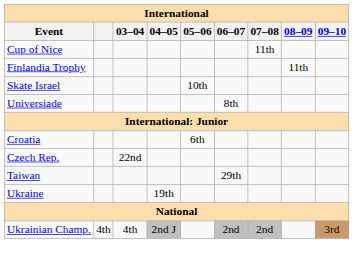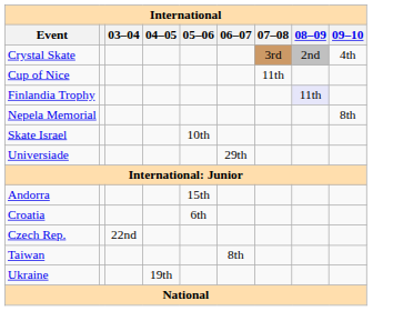+ row: Crystal Skate | 3rd | 2nd | 4th
Finlandia Trophy | 08–09: no background -> lavender background
+ row: Nepela Memorial | 8th
Universiade | 06–07: 8th -> 29th
+ row: Andorra | 15th
Taiwan | 06–07: 29th -> 8th
- row: Ukrainian Champ. | 4th | 4th | 2nd J | 2nd | 2nd | 3rd
